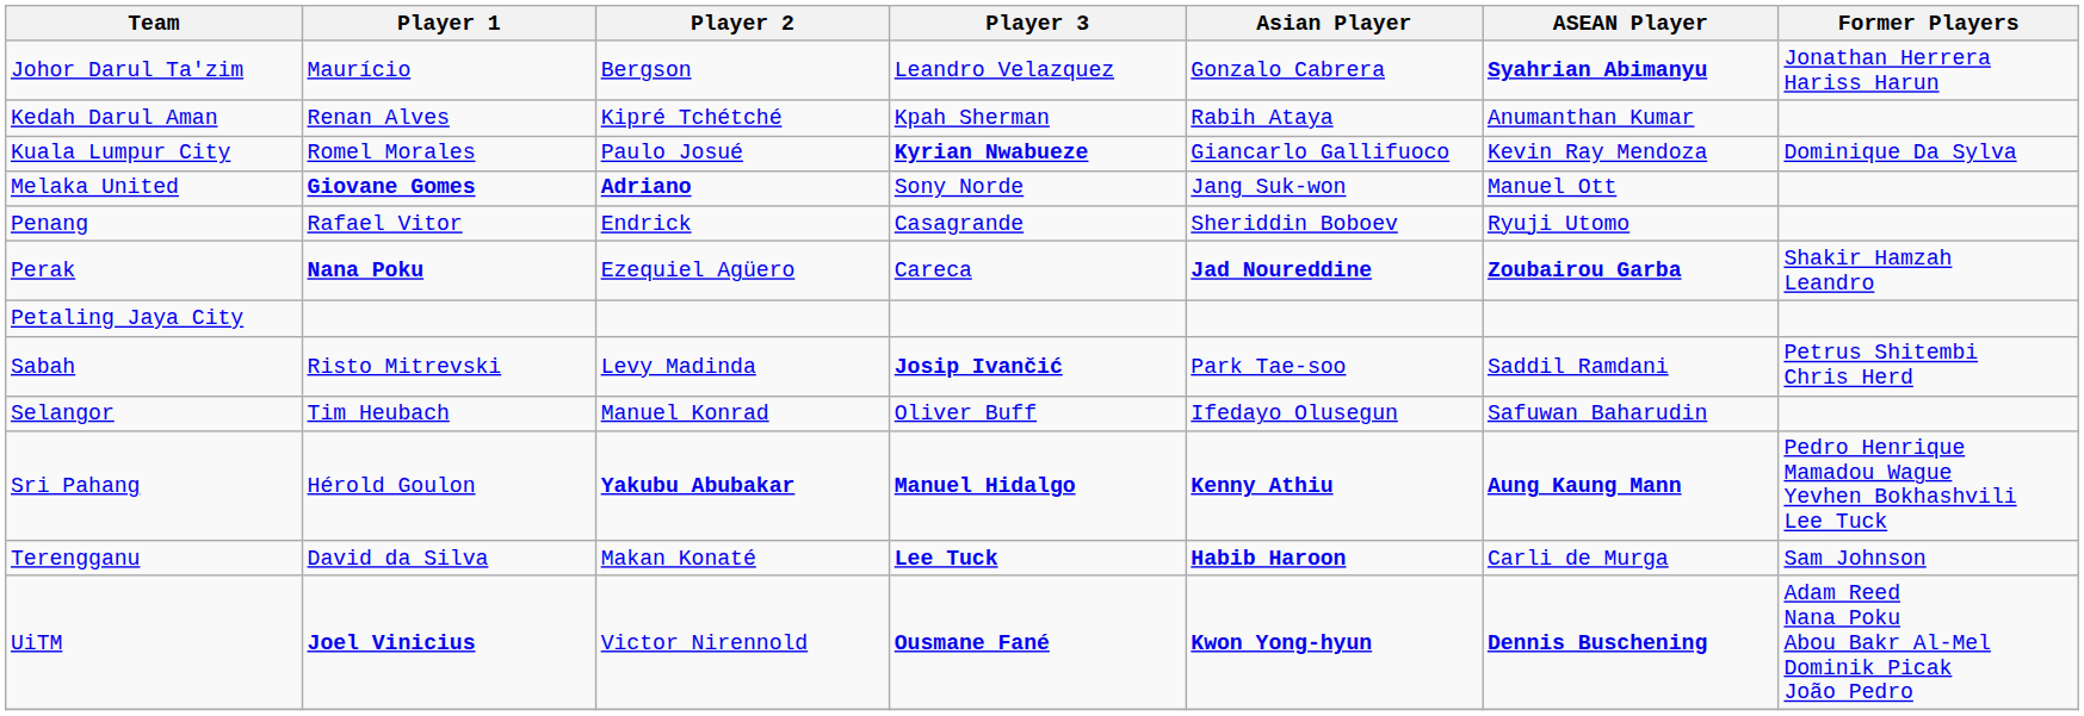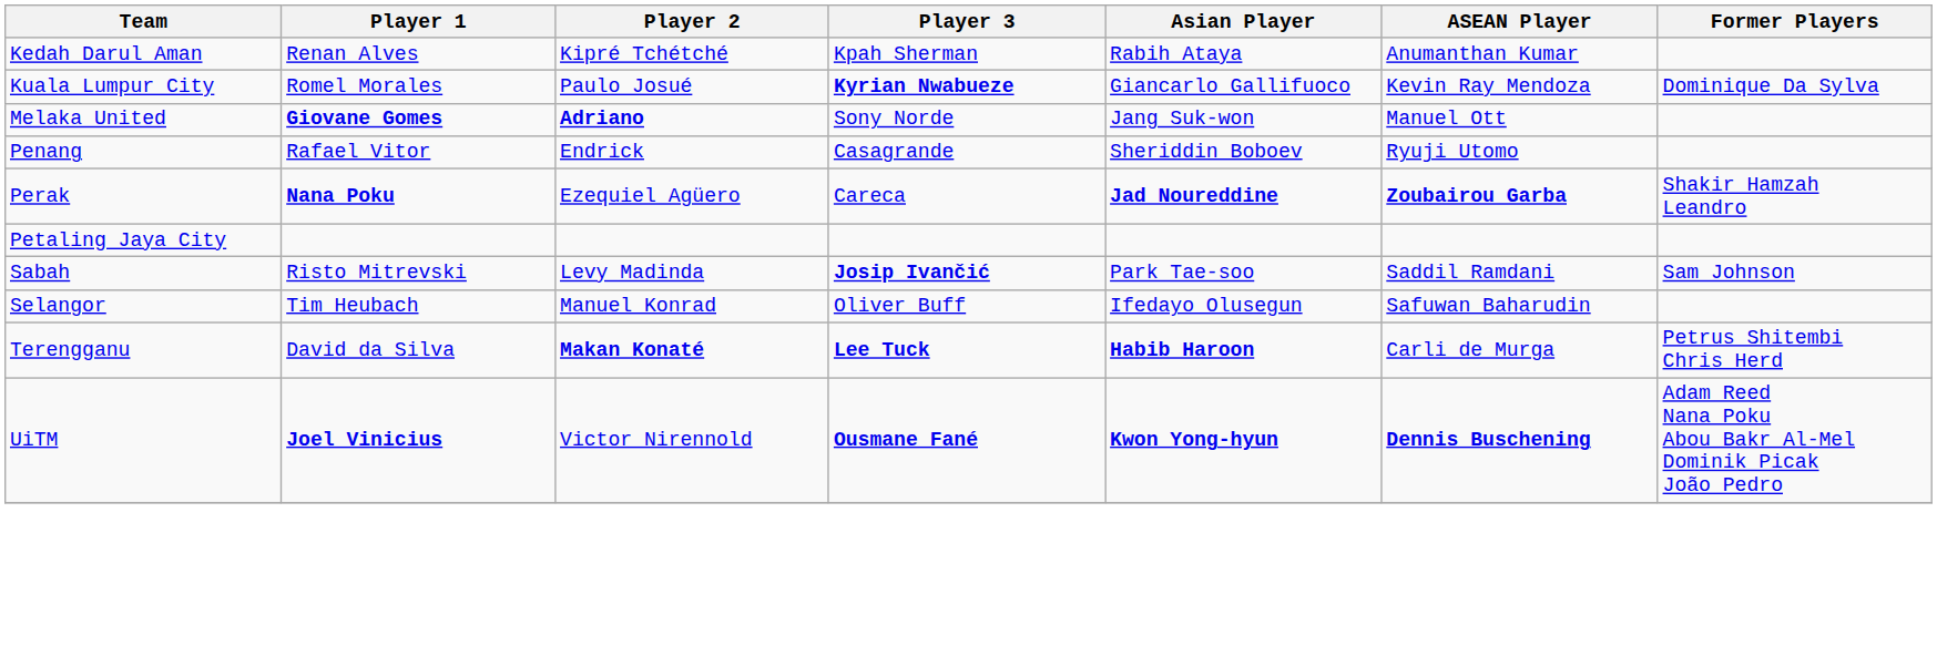- row: Johor Darul Ta'zim | Maurício | Bergson | Leandro Velazquez | Gonzalo Cabrera | Syahrian Abimanyu | Jonathan Herrera Hariss Harun
Sabah | Former Players: Petrus Shitembi Chris Herd -> Sam Johnson
- row: Sri Pahang | Hérold Goulon | Yakubu Abubakar | Manuel Hidalgo | Kenny Athiu | Aung Kaung Mann | Pedro Henrique Mamadou Wague Yevhen Bokhashvili Lee Tuck
Terengganu | Player 2: normal -> bold
Terengganu | Former Players: Sam Johnson -> Petrus Shitembi Chris Herd
